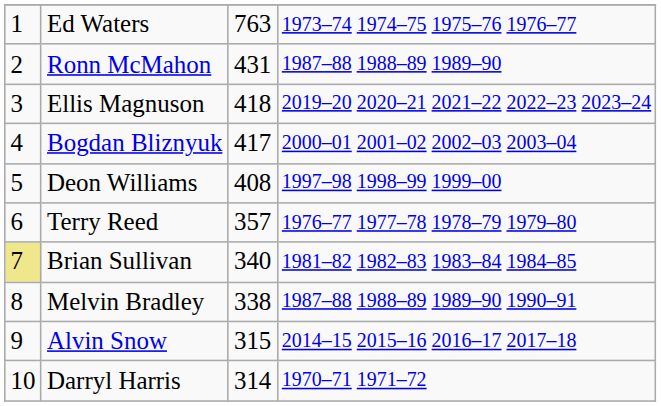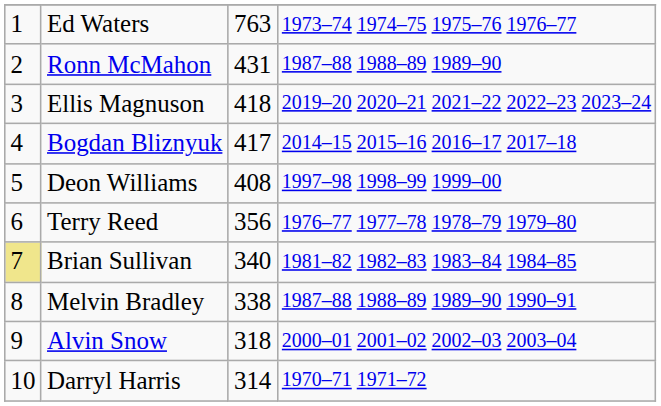Bogdan Bliznyuk | column 4: 2000–01 2001–02 2002–03 2003–04 -> 2014–15 2015–16 2016–17 2017–18
Terry Reed | column 3: 357 -> 356
Alvin Snow | column 3: 315 -> 318
Alvin Snow | column 4: 2014–15 2015–16 2016–17 2017–18 -> 2000–01 2001–02 2002–03 2003–04
